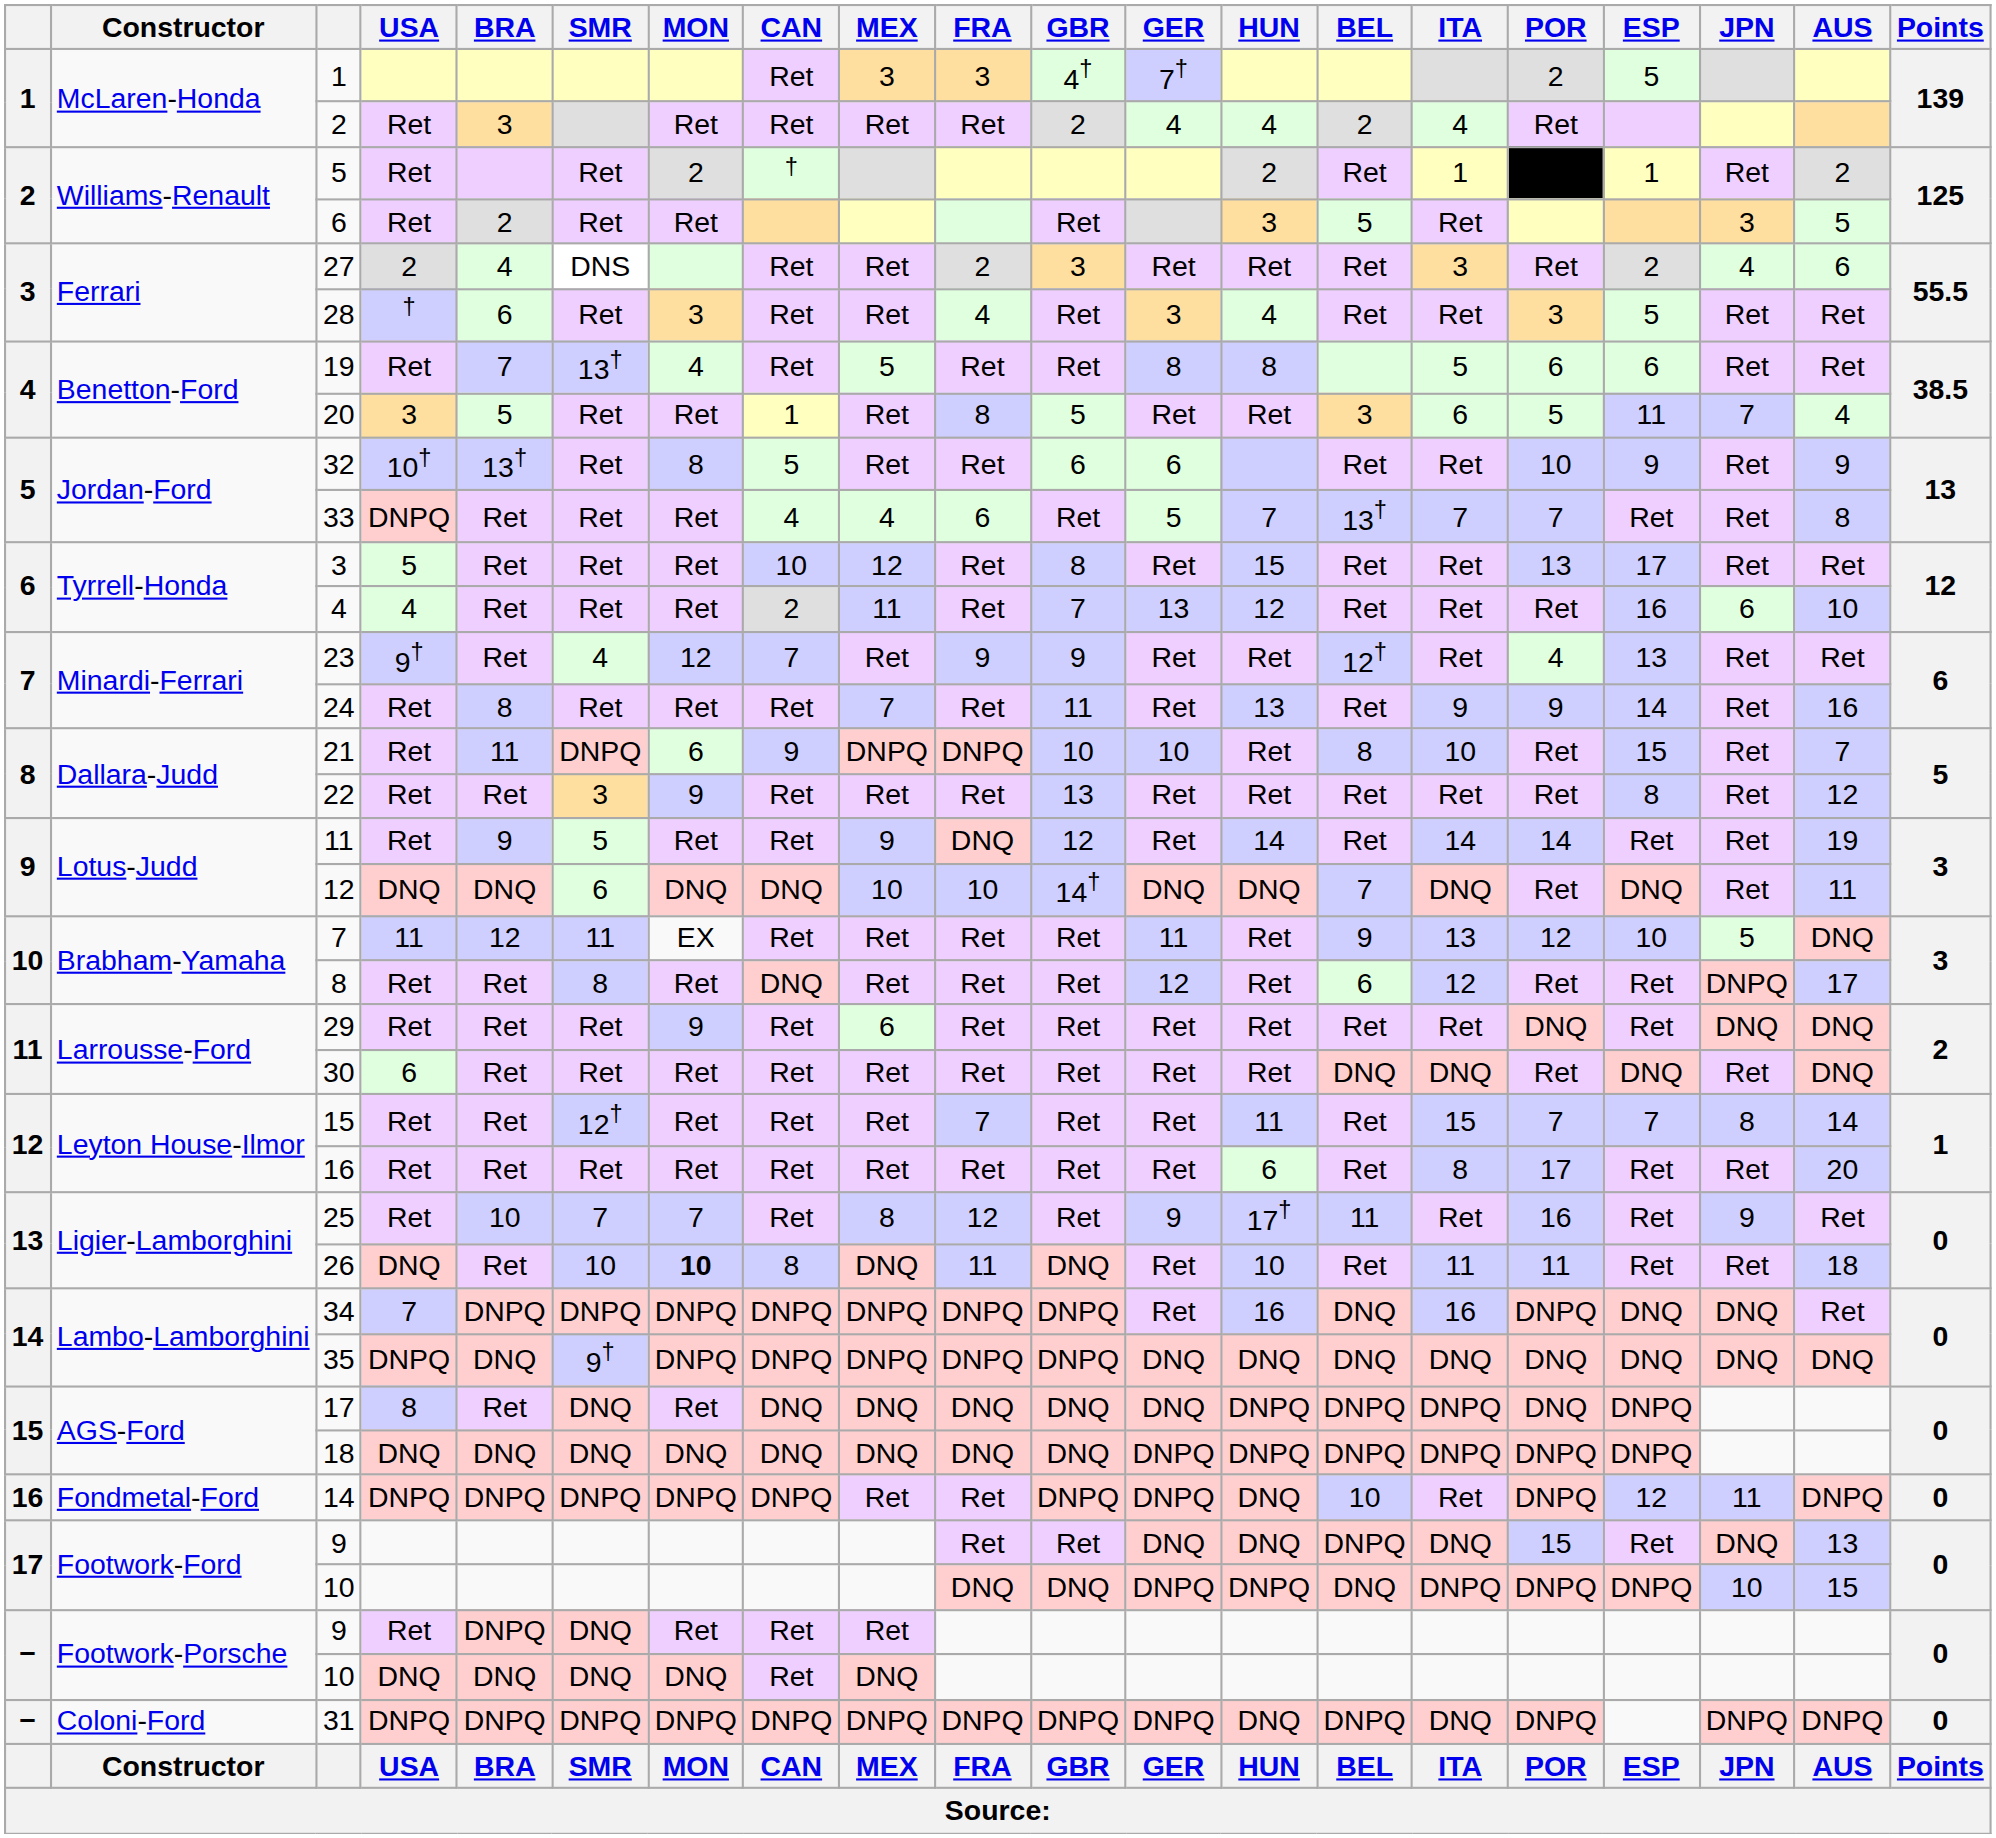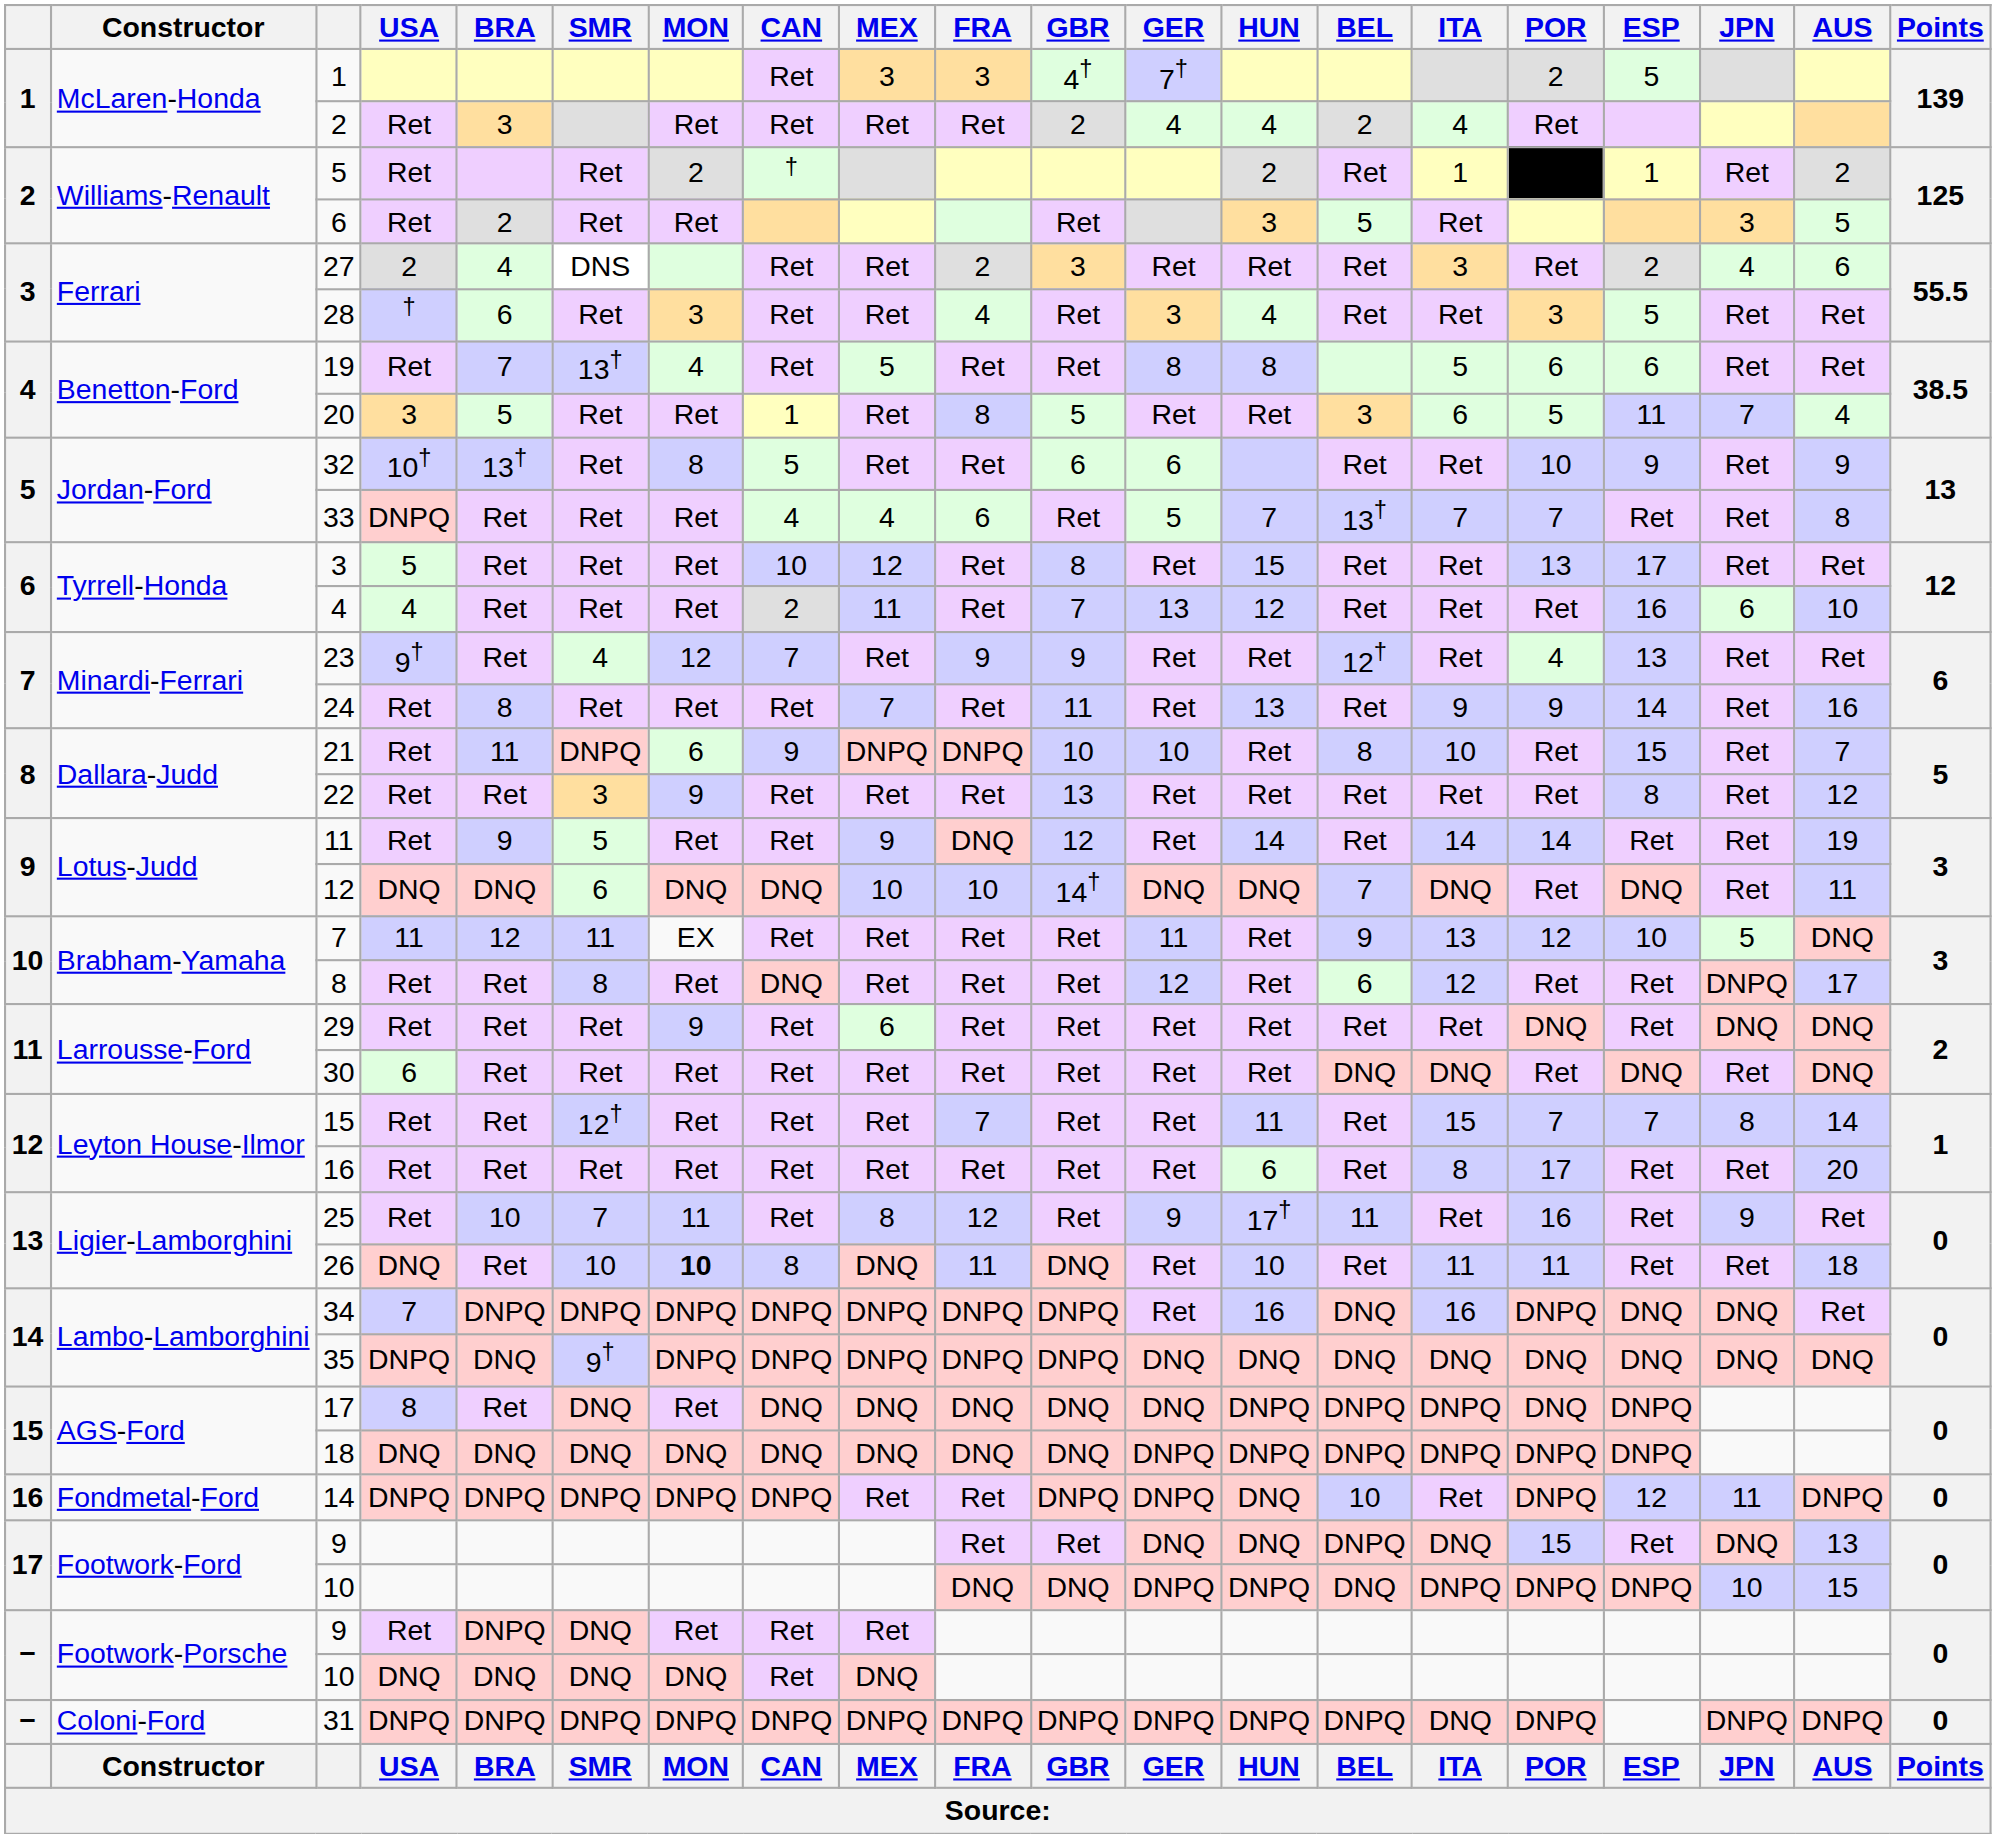25 | MON: 7 -> 11
31 | HUN: DNQ -> DNPQ
